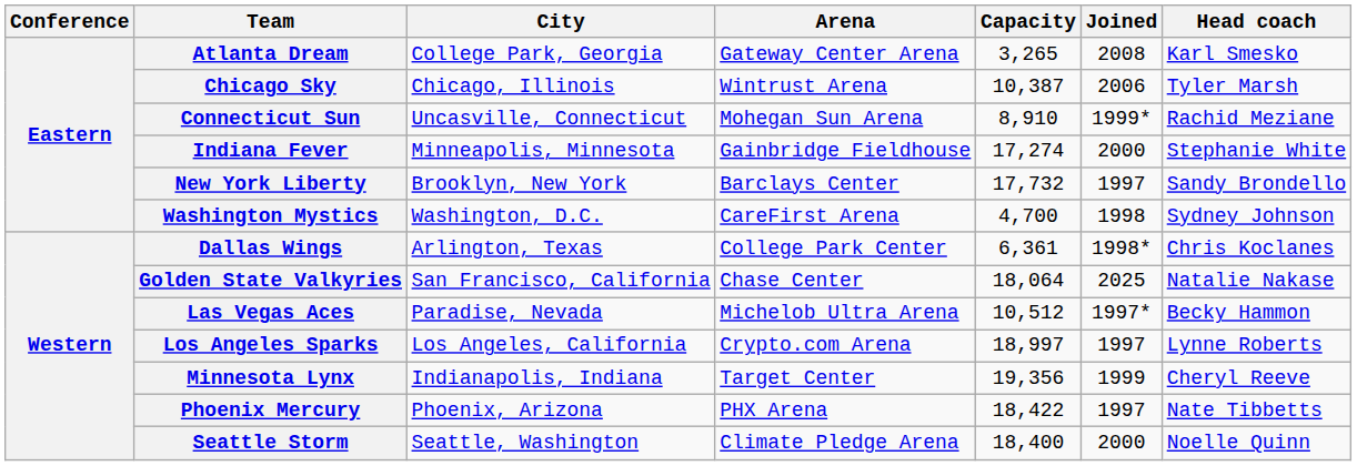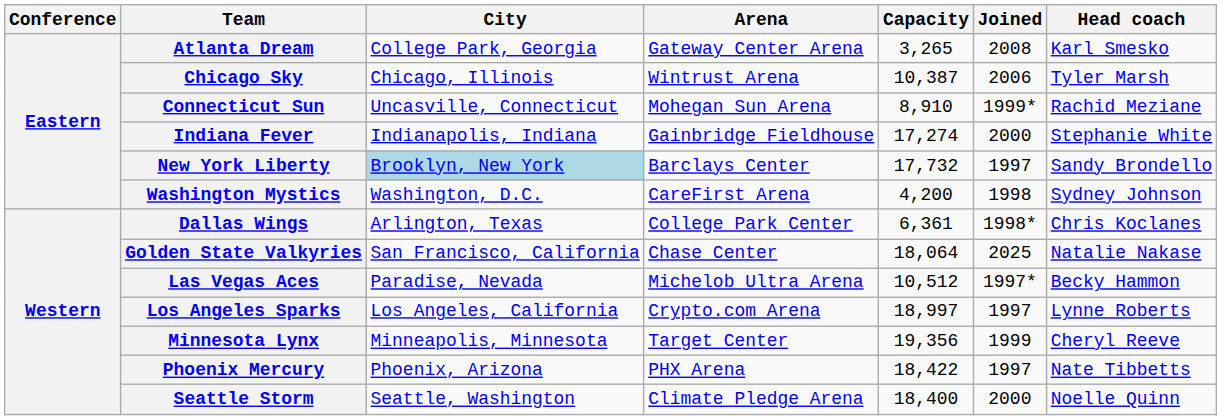Indiana Fever | City: Minneapolis, Minnesota -> Indianapolis, Indiana
New York Liberty | City: no background -> lightblue background
Washington Mystics | Capacity: 4,700 -> 4,200
Minnesota Lynx | City: Indianapolis, Indiana -> Minneapolis, Minnesota
